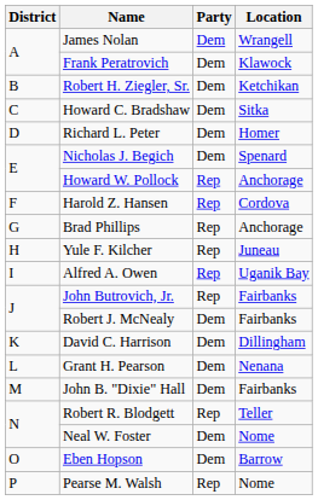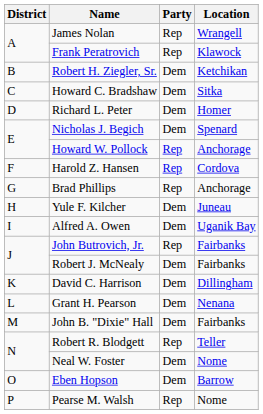James Nolan | Party: Dem -> Rep
Frank Peratrovich | Party: Dem -> Rep
Yule F. Kilcher | Party: Rep -> Dem
Alfred A. Owen | Party: Rep -> Dem
